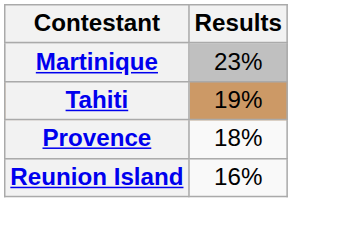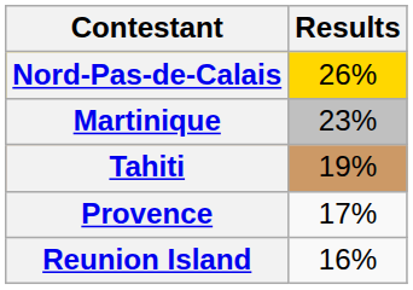+ row: Nord-Pas-de-Calais | 26%
Provence | Results: 18% -> 17%
